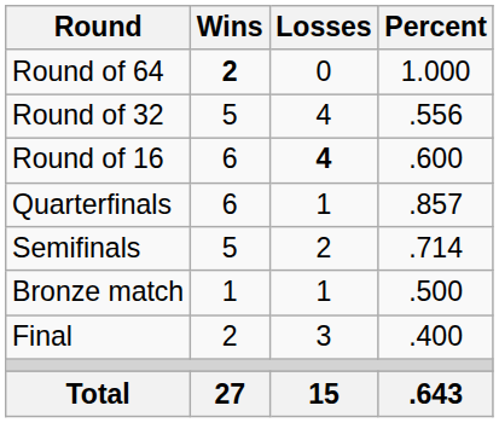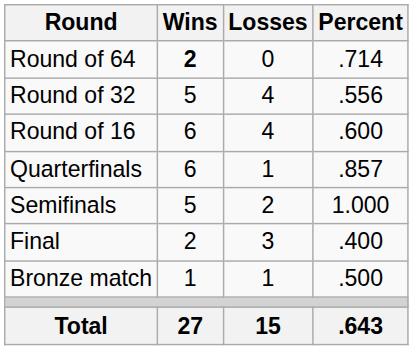Round of 64 | Percent: 1.000 -> .714
Round of 16 | Losses: bold -> normal
Semifinals | Percent: .714 -> 1.000
rows swapped: Final <-> Bronze match
